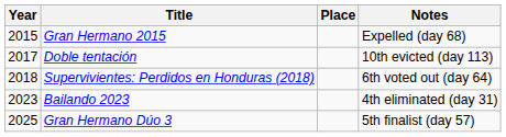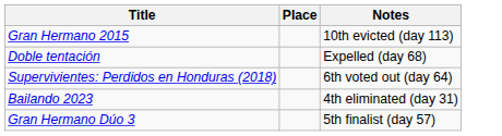- column: Year | 2015 | 2017 | 2018 | 2023 | 2025
Gran Hermano 2015 | Notes: Expelled (day 68) -> 10th evicted (day 113)
Doble tentación | Notes: 10th evicted (day 113) -> Expelled (day 68)
